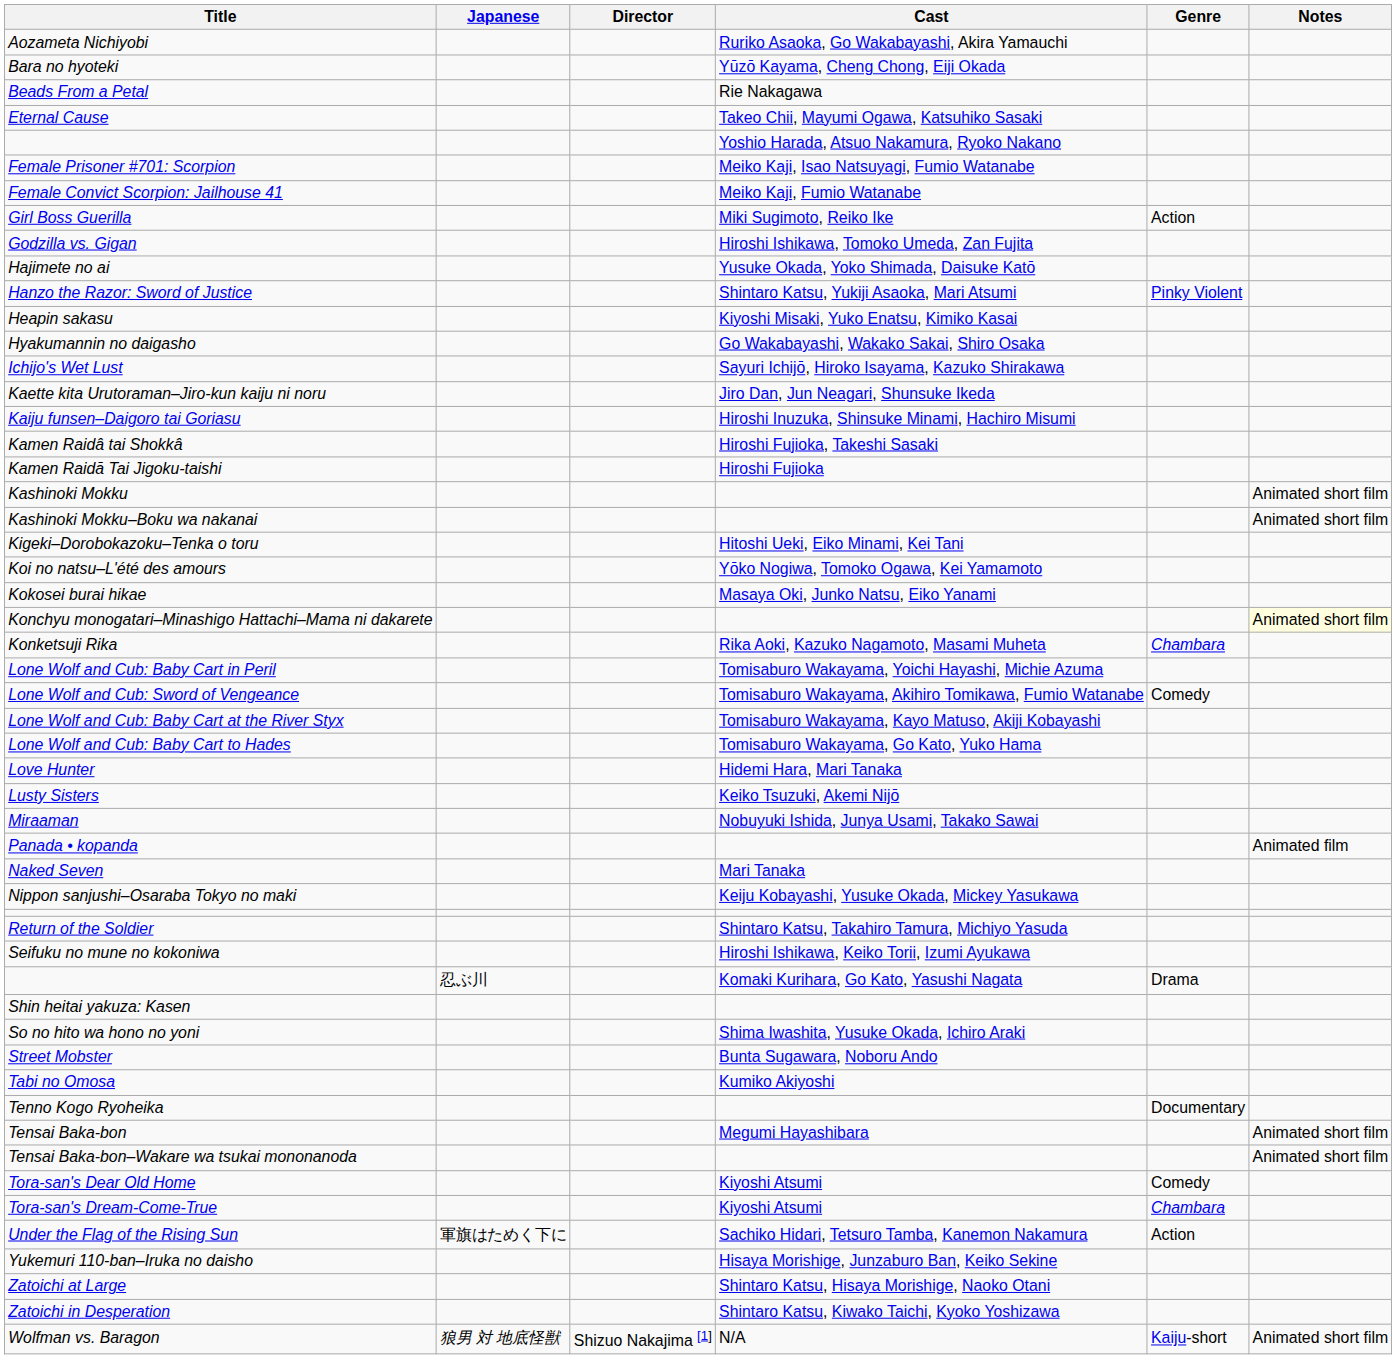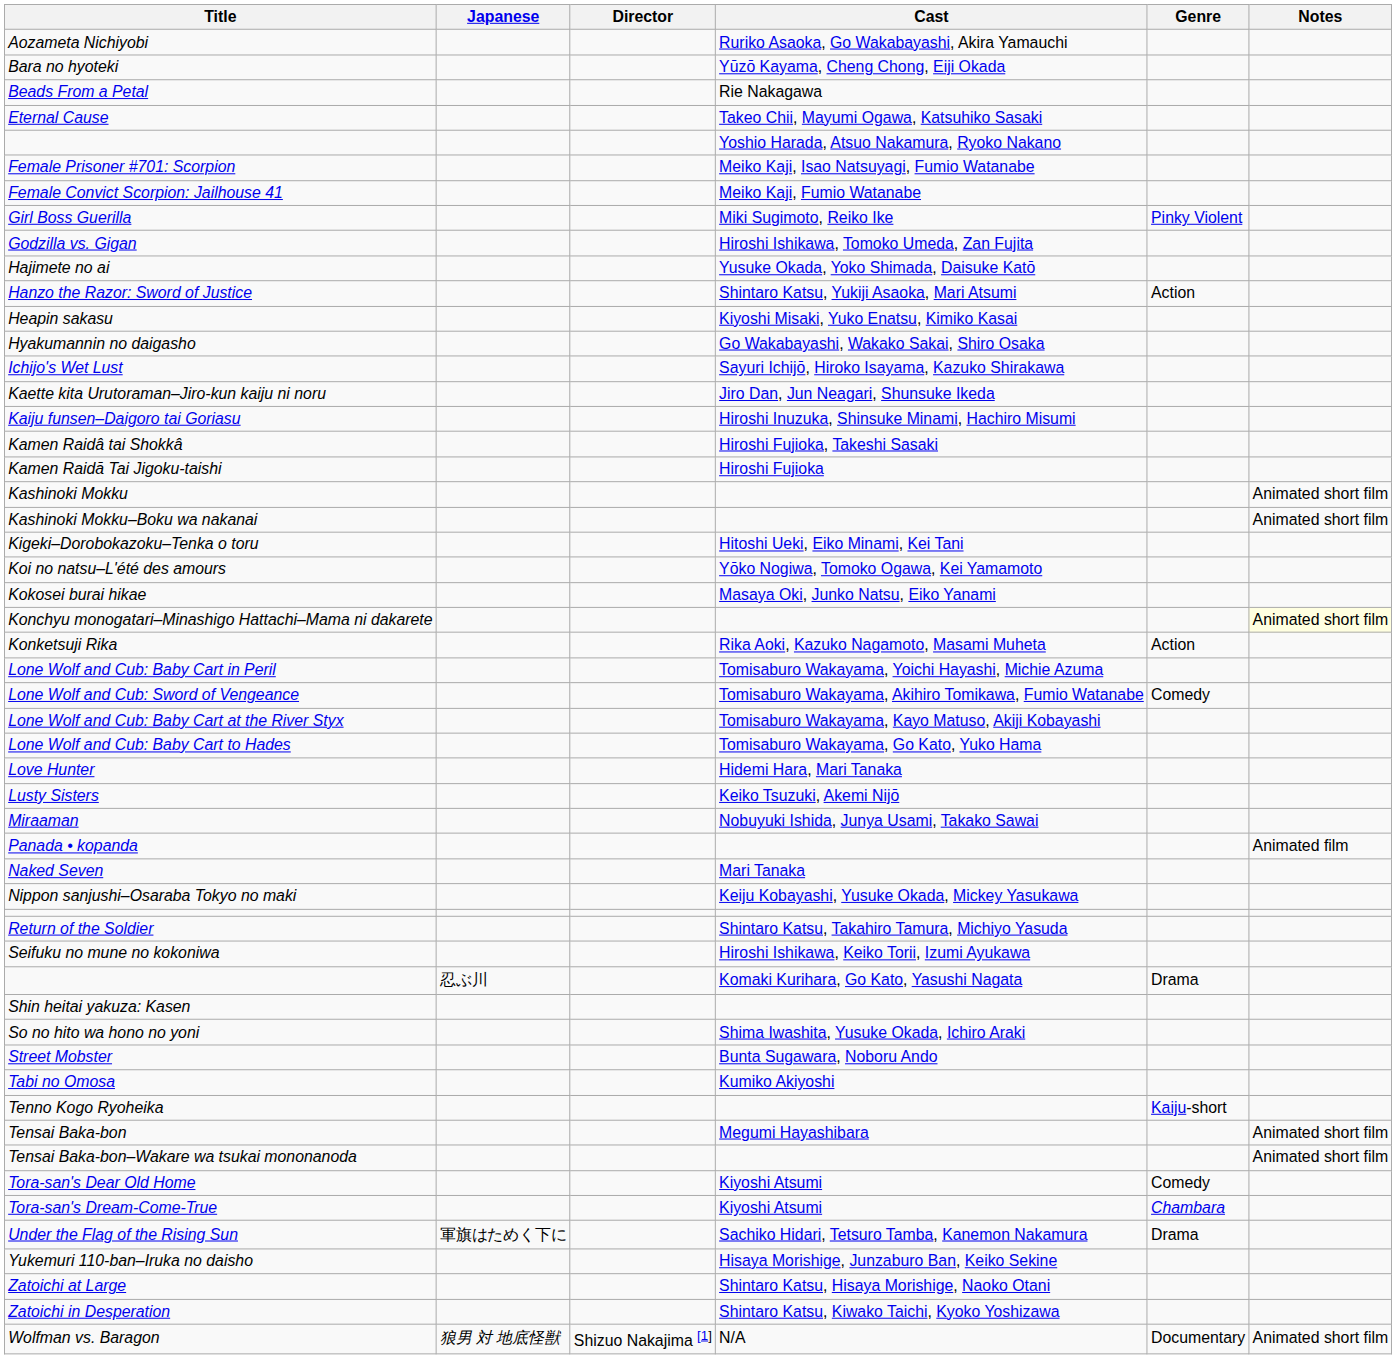Girl Boss Guerilla | Genre: Action -> Pinky Violent
Hanzo the Razor: Sword of Justice | Genre: Pinky Violent -> Action
Konketsuji Rika | Genre: Chambara -> Action
Tenno Kogo Ryoheika | Genre: Documentary -> Kaiju-short
Under the Flag of the Rising Sun | Genre: Action -> Drama
Wolfman vs. Baragon | Genre: Kaiju-short -> Documentary
